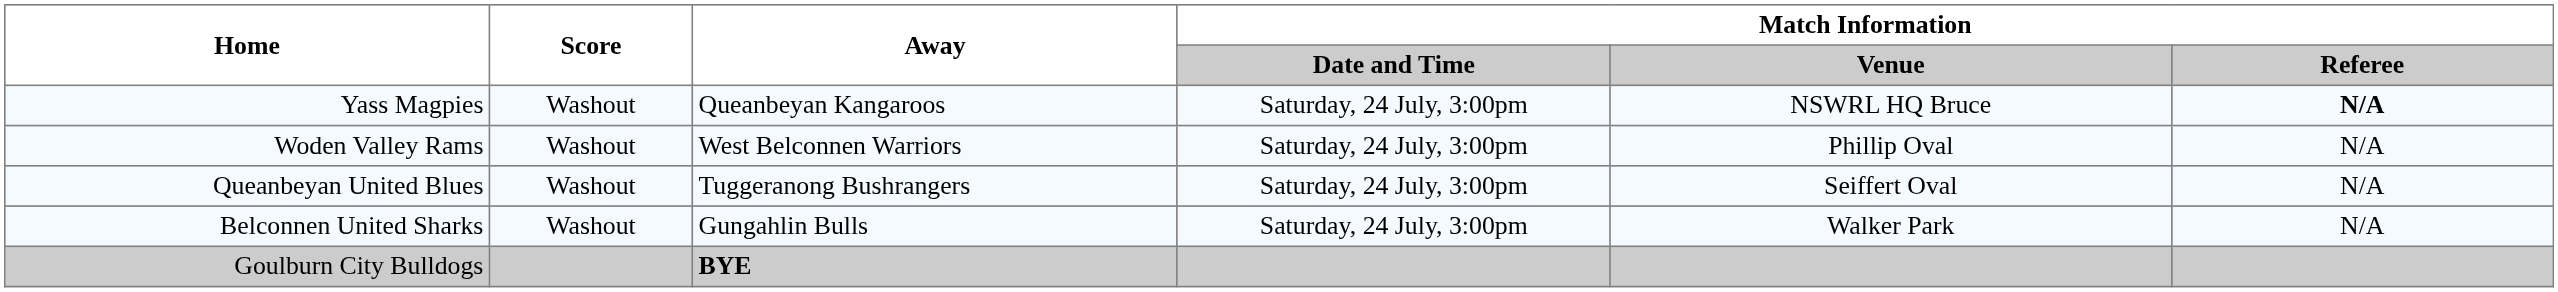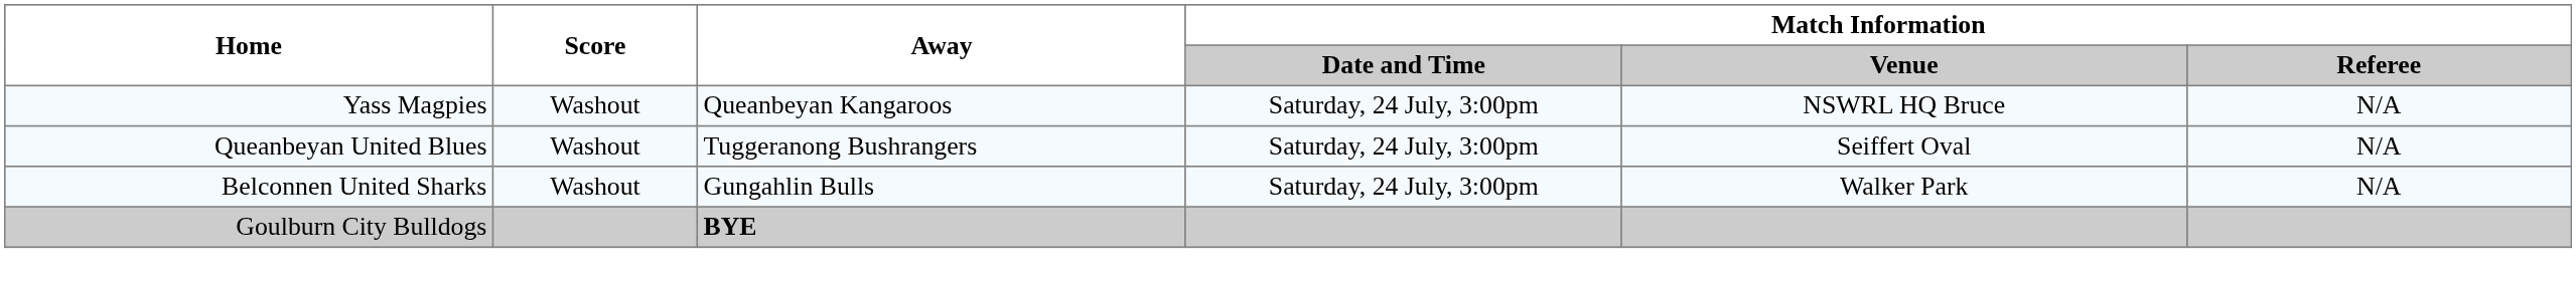Yass Magpies | Match Information / Referee: bold -> normal
- row: Woden Valley Rams | Washout | West Belconnen Warriors | Saturday, 24 July, 3:00pm | Phillip Oval | N/A
